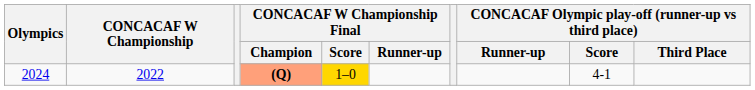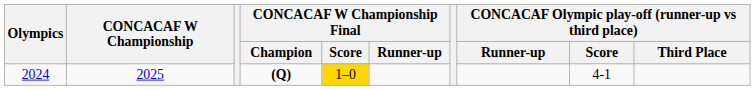2024 | CONCACAF W Championship: 2022 -> 2025
2024 | CONCACAF W Championship Final / Champion: lightsalmon background -> no background
